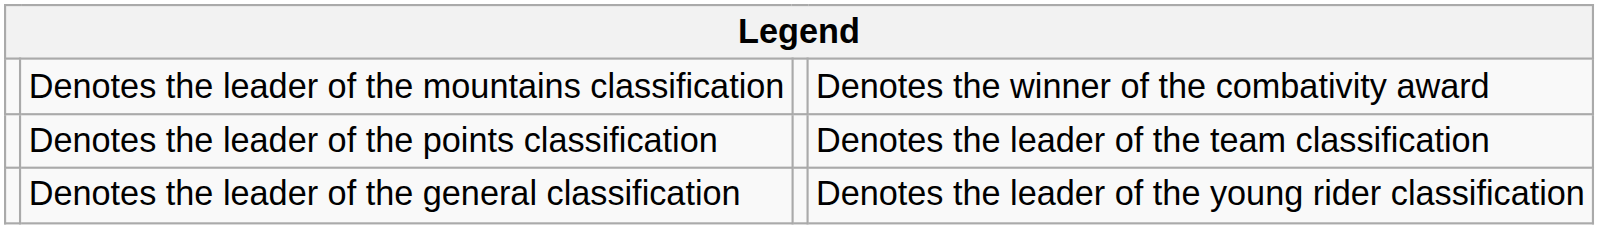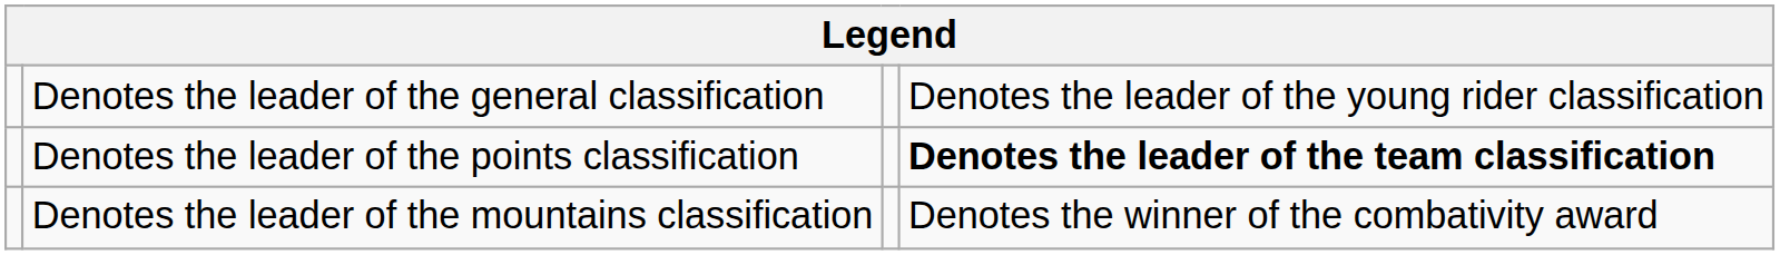rows swapped: Denotes the leader of the general classification <-> Denotes the leader of the mountains classification
Denotes the leader of the points classification | column 4: normal -> bold
